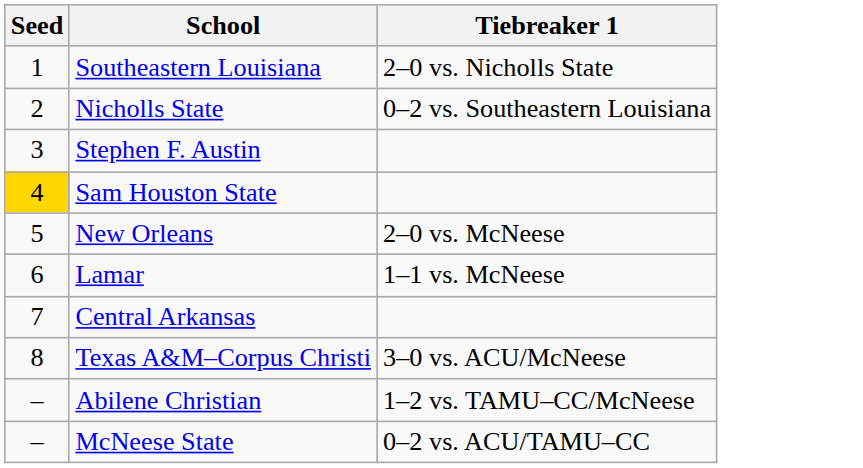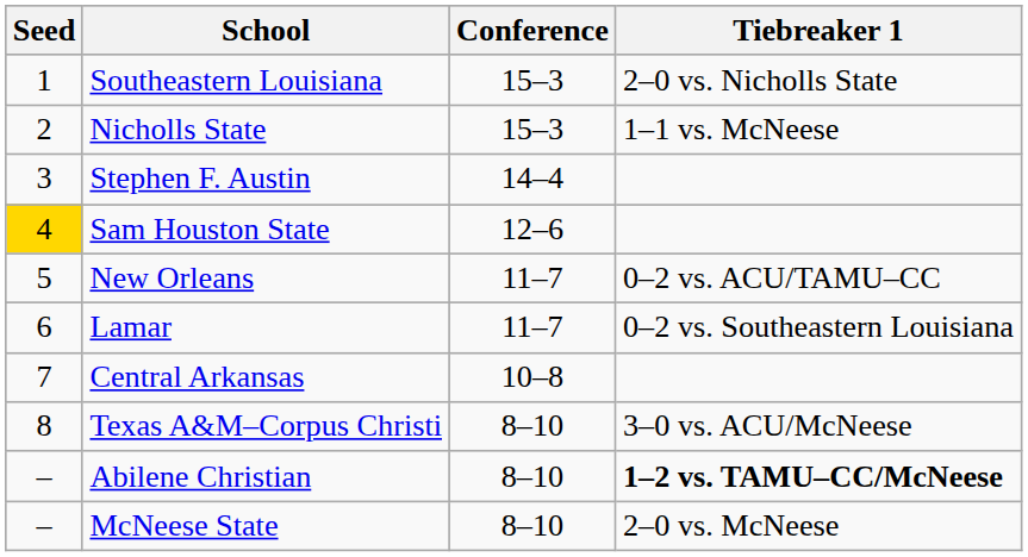+ column: Conference | 15–3 | 15–3 | 14–4 | 12–6 | 11–7 | 11–7 | 10–8 | 8–10 | 8–10 | 8–10
Nicholls State | Tiebreaker 1: 0–2 vs. Southeastern Louisiana -> 1–1 vs. McNeese
New Orleans | Tiebreaker 1: 2–0 vs. McNeese -> 0–2 vs. ACU/TAMU–CC
Lamar | Tiebreaker 1: 1–1 vs. McNeese -> 0–2 vs. Southeastern Louisiana
Abilene Christian | Tiebreaker 1: normal -> bold
McNeese State | Tiebreaker 1: 0–2 vs. ACU/TAMU–CC -> 2–0 vs. McNeese
